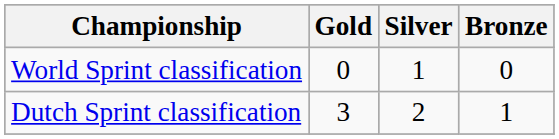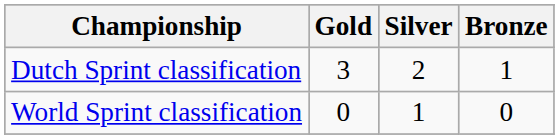rows swapped: World Sprint classification <-> Dutch Sprint classification
